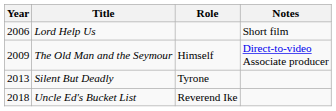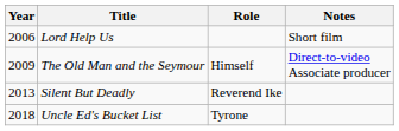Silent But Deadly | Role: Tyrone -> Reverend Ike
Uncle Ed's Bucket List | Role: Reverend Ike -> Tyrone
